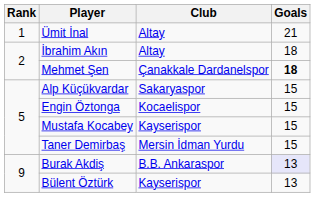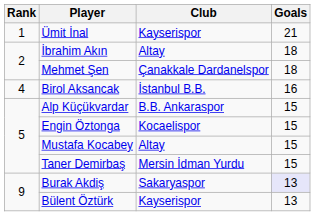Ümit İnal | Club: Altay -> Kayserispor
Mehmet Şen | Goals: bold -> normal
+ row: 4 | Birol Aksancak | İstanbul B.B. | 16
Alp Küçükvardar | Club: Sakaryaspor -> B.B. Ankaraspor
Mustafa Kocabey | Club: Kayserispor -> Altay
Burak Akdiş | Club: B.B. Ankaraspor -> Sakaryaspor
